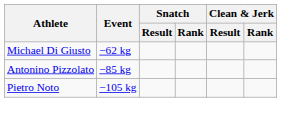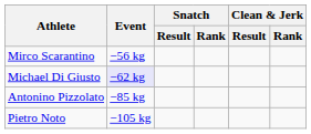+ row: Mirco Scarantino | −56 kg
Michael Di Giusto | Event: no background -> lavender background
